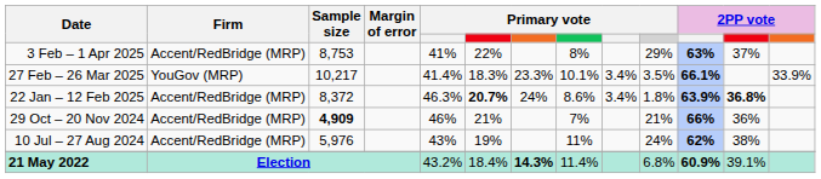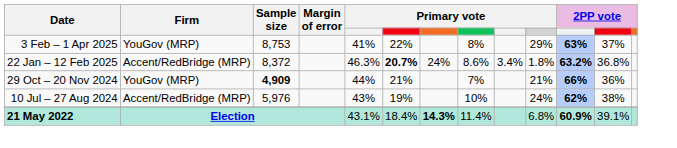3 Feb – 1 Apr 2025 | Firm: Accent/RedBridge (MRP) -> YouGov (MRP)
- row: 27 Feb – 26 Mar 2025 | YouGov (MRP) | 10,217 | 41.4% | 18.3% | 23.3% | 10.1% | 3.4% | 3.5% | 66.1% | 33.9%
22 Jan – 12 Feb 2025 | column 11: 63.9% -> 63.2%
22 Jan – 12 Feb 2025 | column 12: bold -> normal
29 Oct – 20 Nov 2024 | Firm: Accent/RedBridge (MRP) -> YouGov (MRP)
29 Oct – 20 Nov 2024 | column 5: 46% -> 44%
10 Jul – 27 Aug 2024 | column 8: 11% -> 10%
21 May 2022 | column 5: 43.2% -> 43.1%
